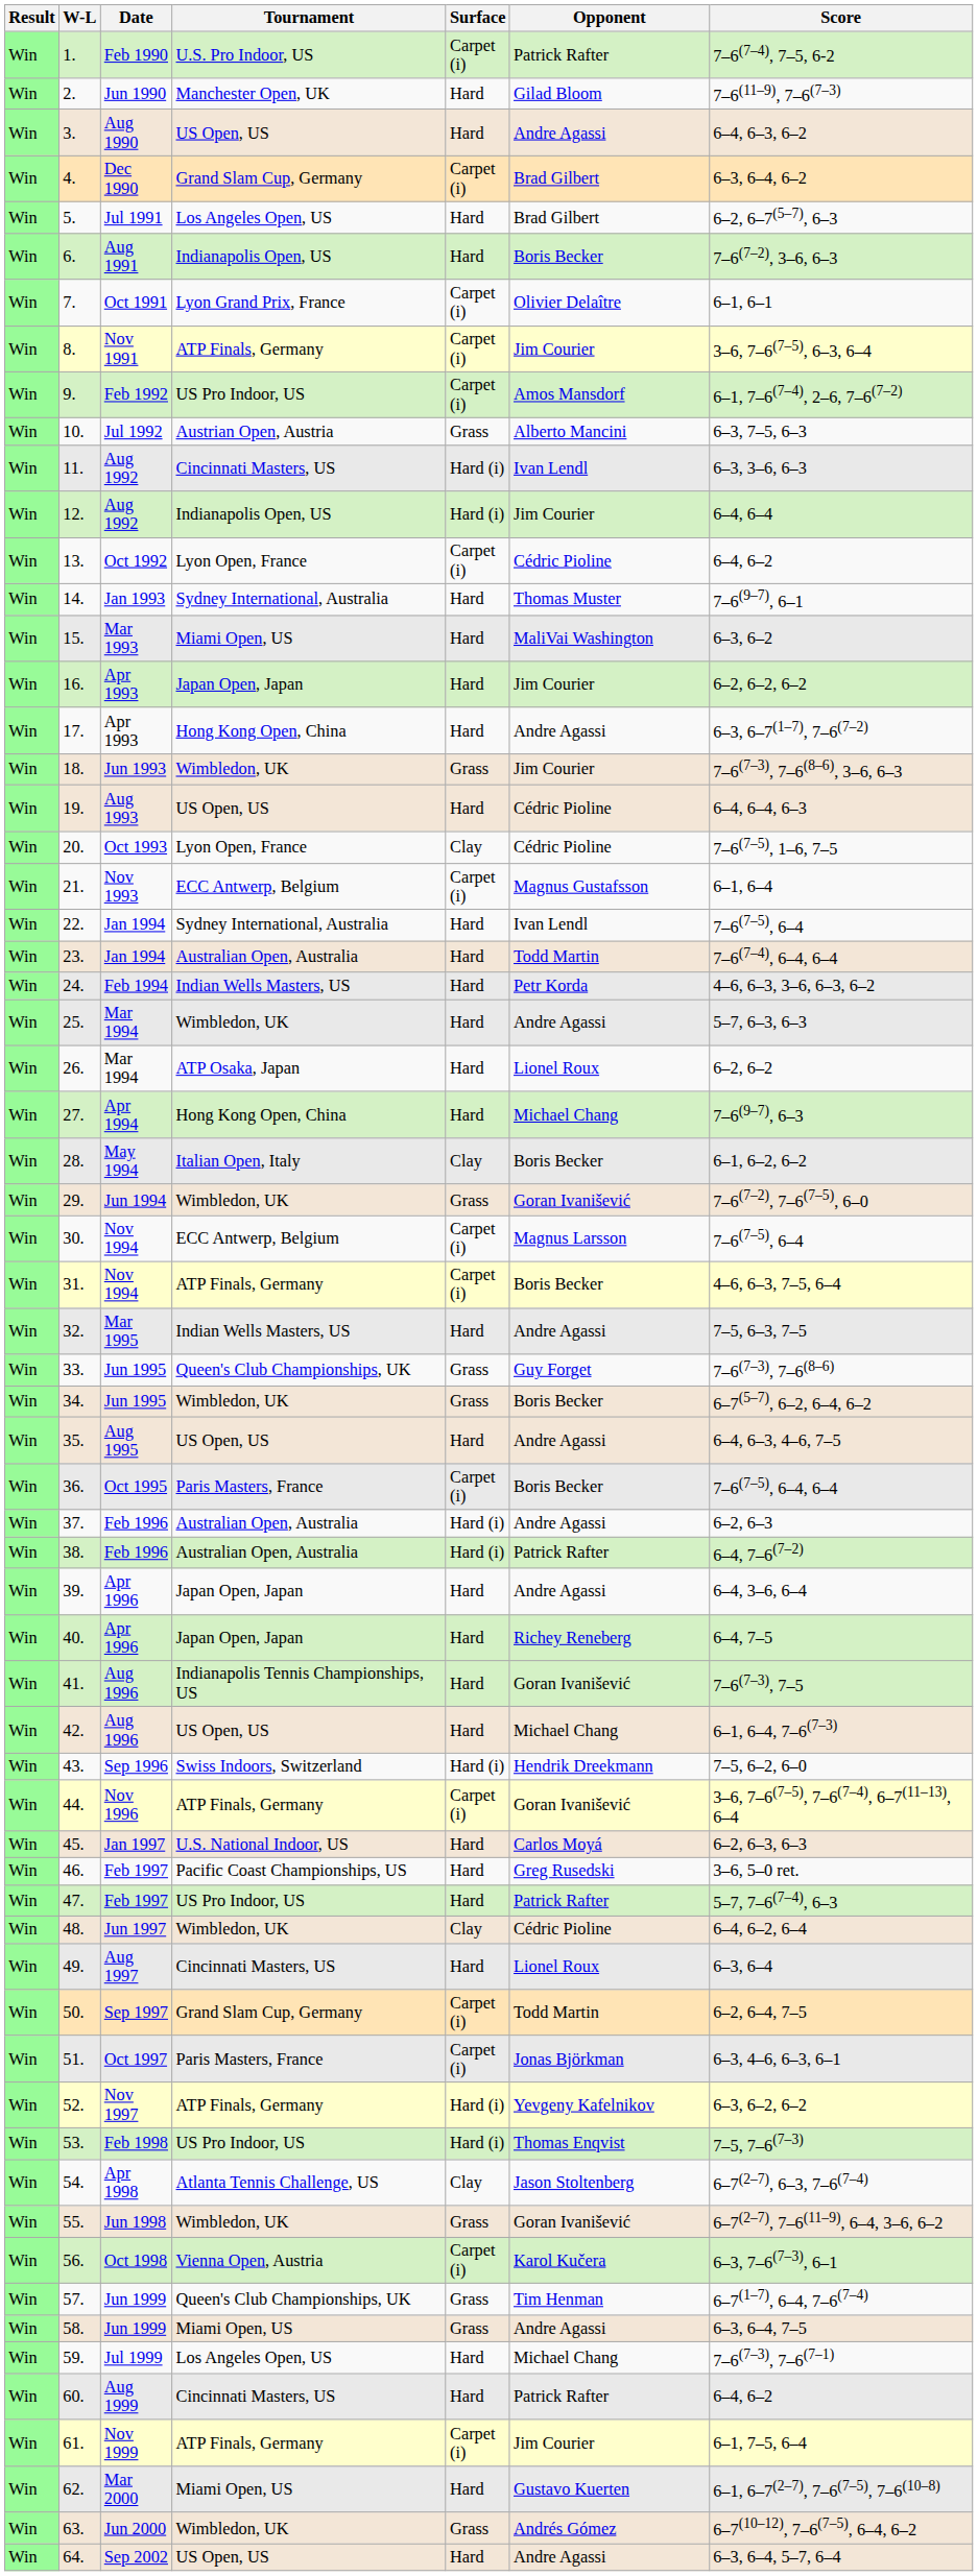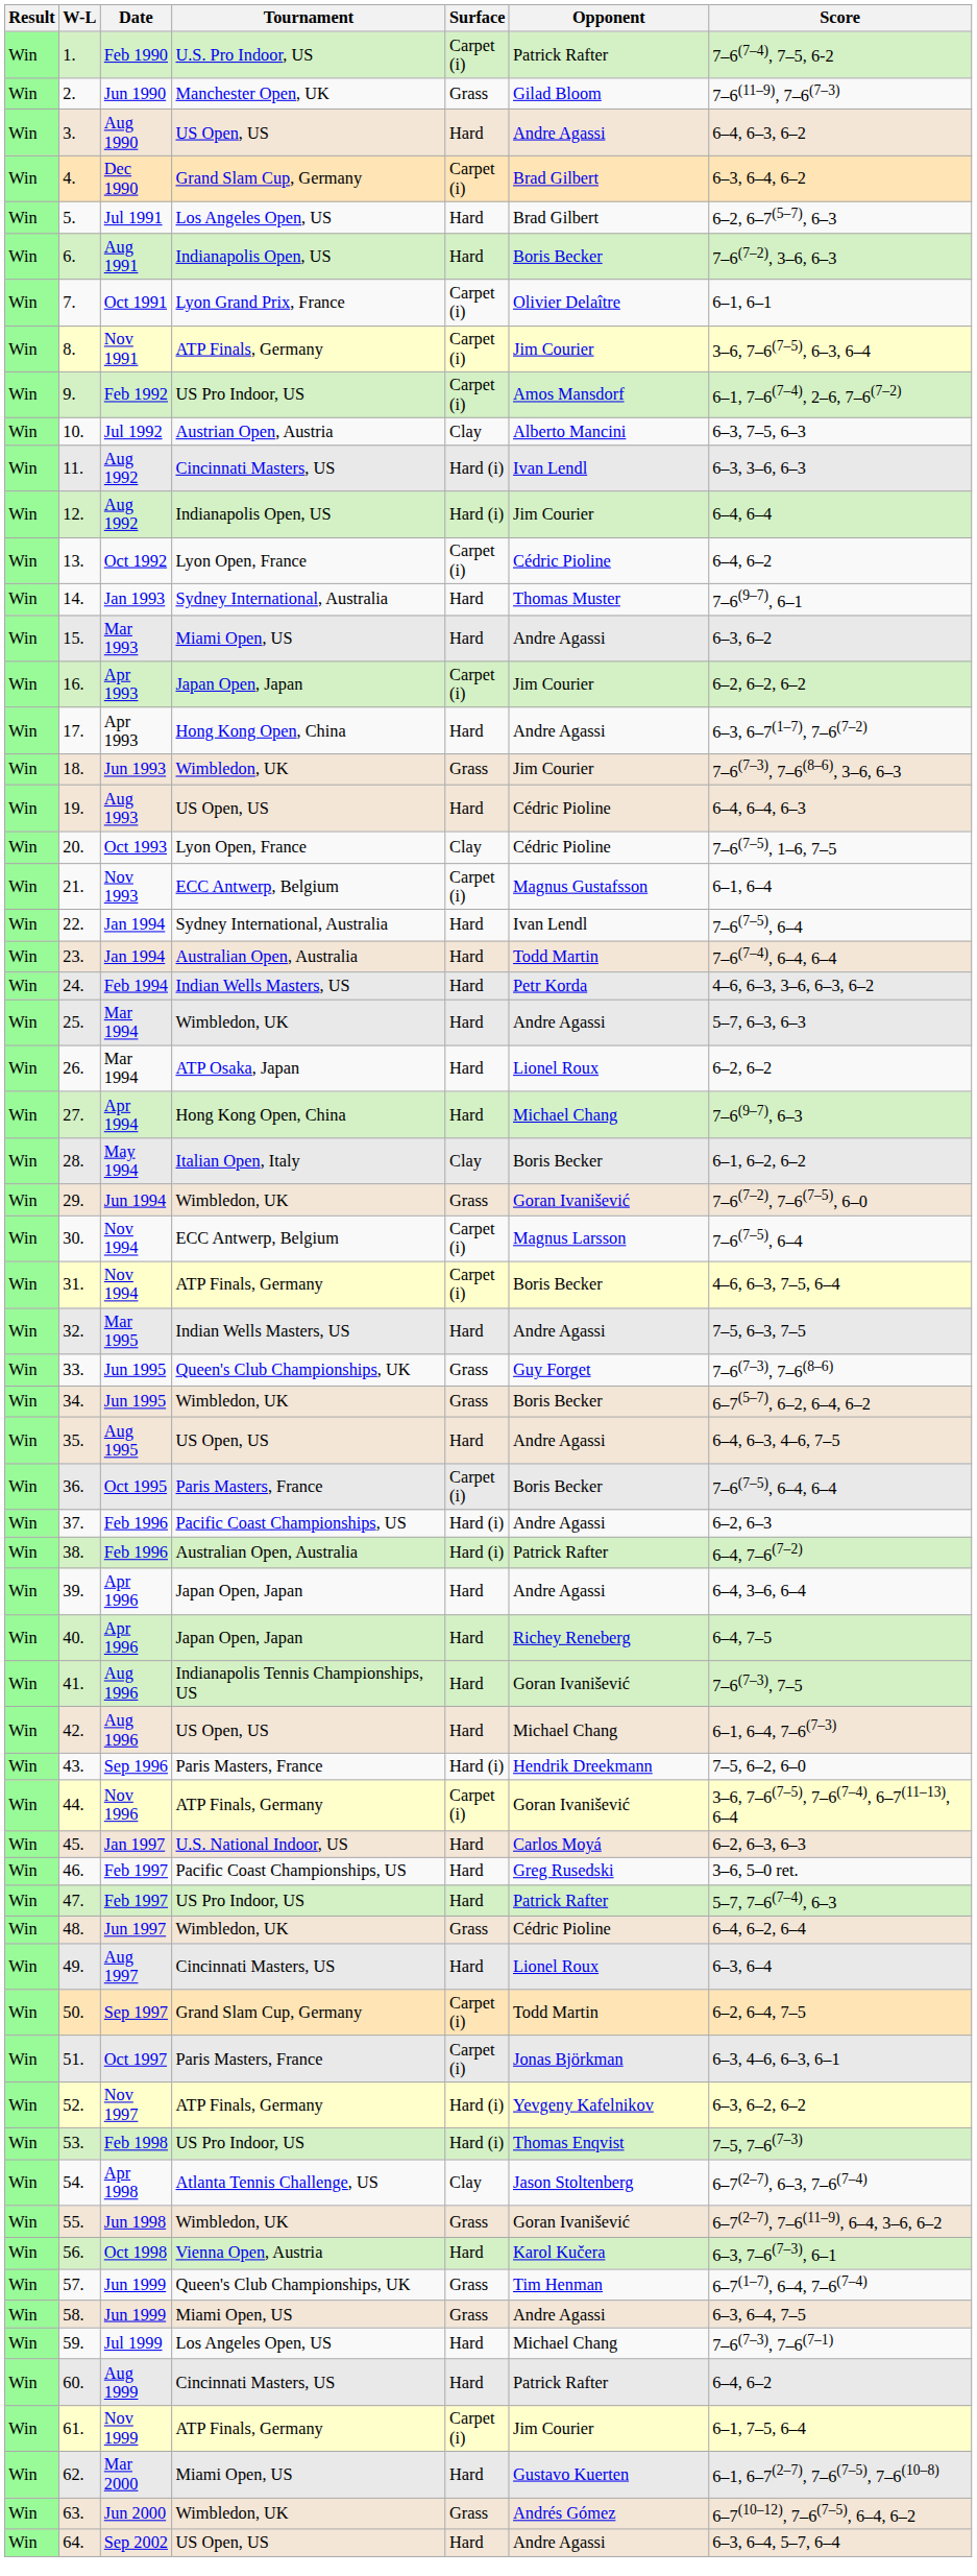2. | Surface: Hard -> Grass
10. | Surface: Grass -> Clay
15. | Opponent: MaliVai Washington -> Andre Agassi
16. | Surface: Hard -> Carpet (i)
37. | Tournament: Australian Open, Australia -> Pacific Coast Championships, US
43. | Tournament: Swiss Indoors, Switzerland -> Paris Masters, France
48. | Surface: Clay -> Grass
56. | Surface: Carpet (i) -> Hard
